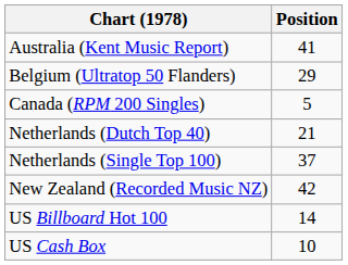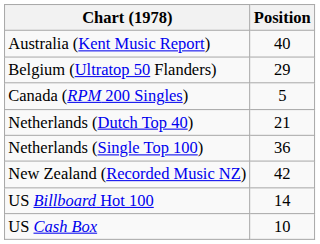Australia (Kent Music Report) | Position: 41 -> 40
Netherlands (Single Top 100) | Position: 37 -> 36
